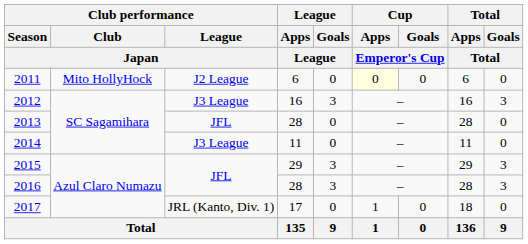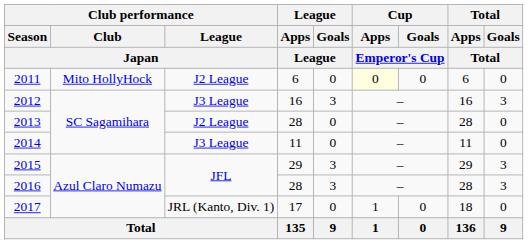2013 | Club performance / League / Japan: JFL -> J2 League
